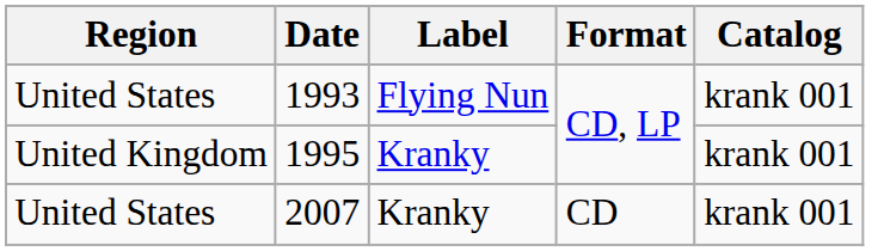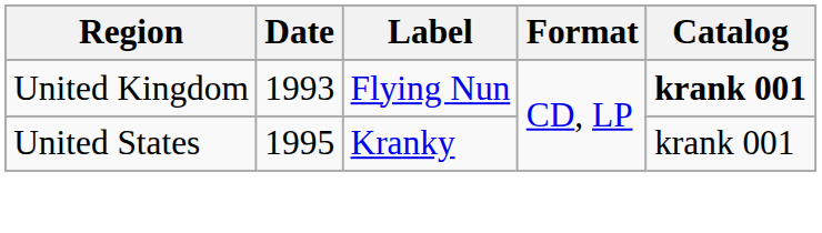1993 | Region: United States -> United Kingdom
1993 | Catalog: normal -> bold
1995 | Region: United Kingdom -> United States
- row: United States | 2007 | Kranky | CD | krank 001
